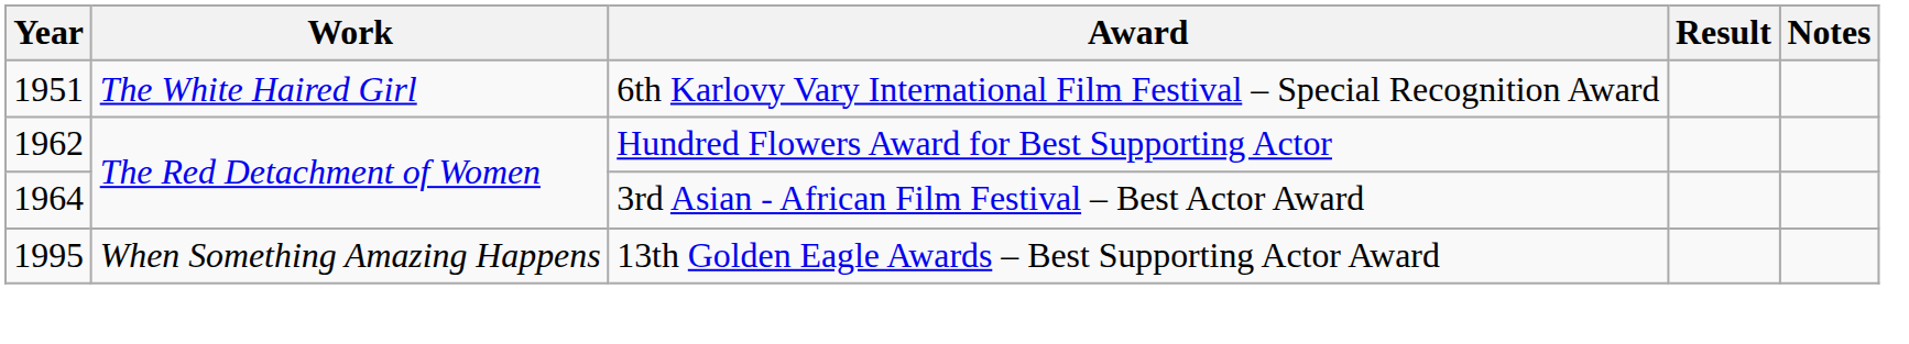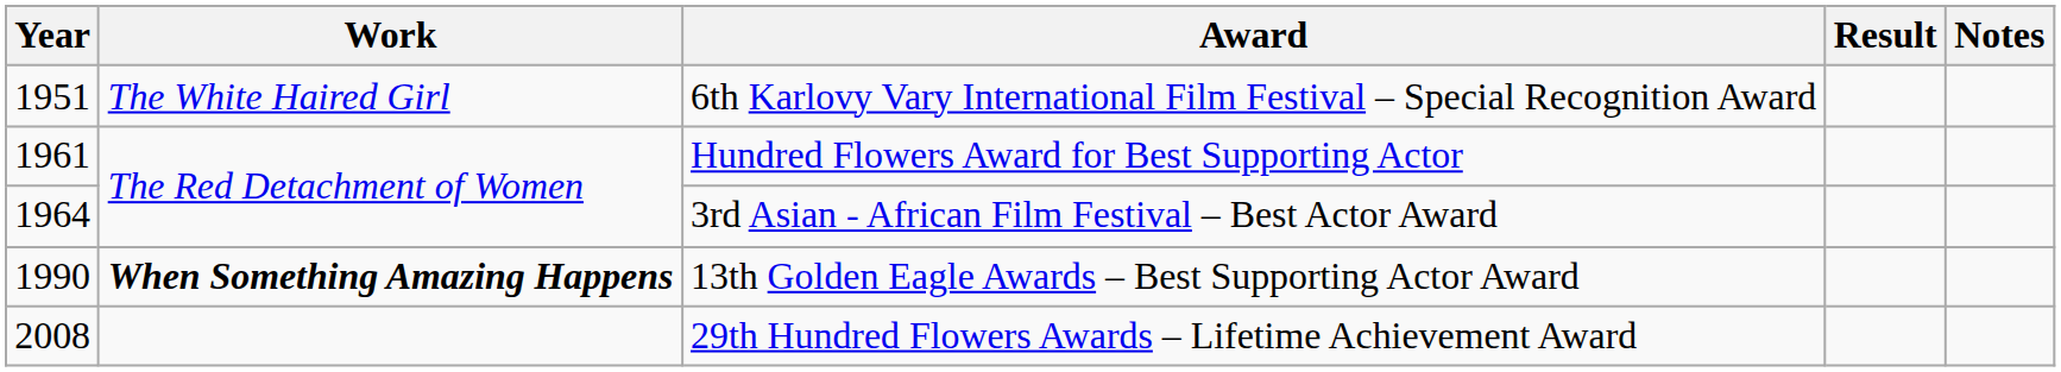Hundred Flowers Award for Best Supporting Actor | Year: 1962 -> 1961
13th Golden Eagle Awards – Best Supporting Actor Award | Year: 1995 -> 1990
13th Golden Eagle Awards – Best Supporting Actor Award | Work: normal -> bold
+ row: 2008 | 29th Hundred Flowers Awards – Lifetime Achievement Award
